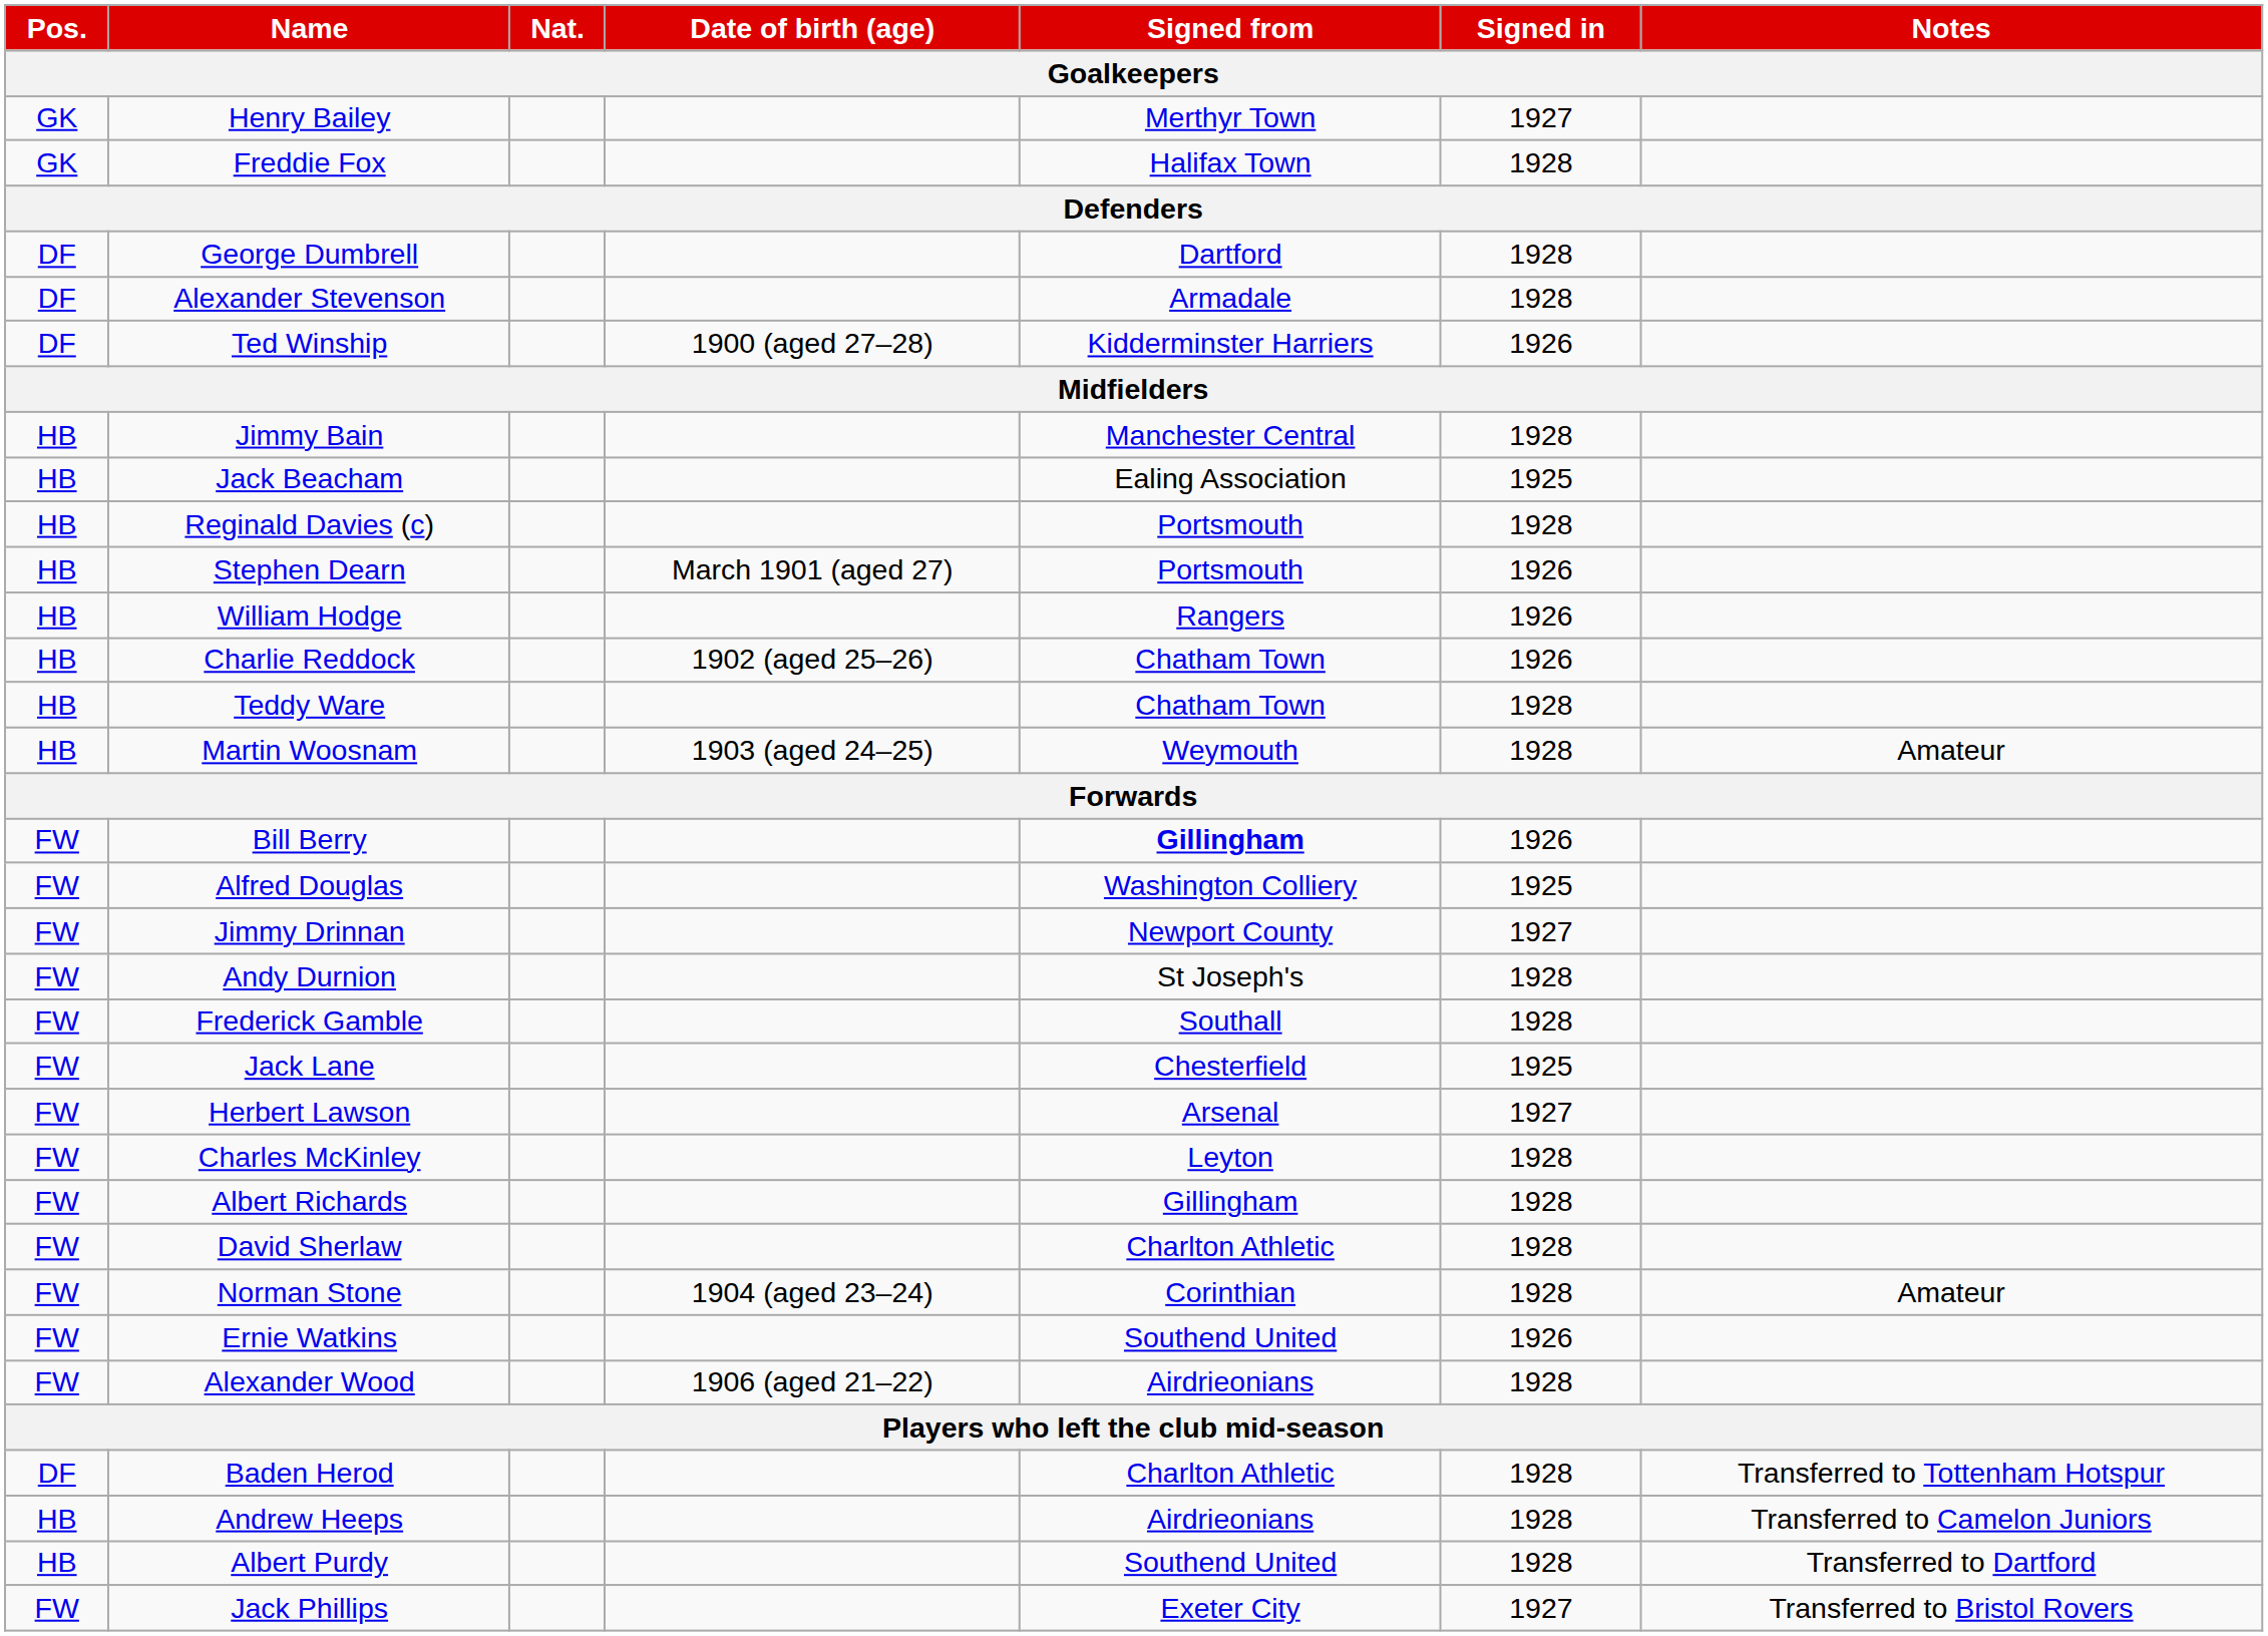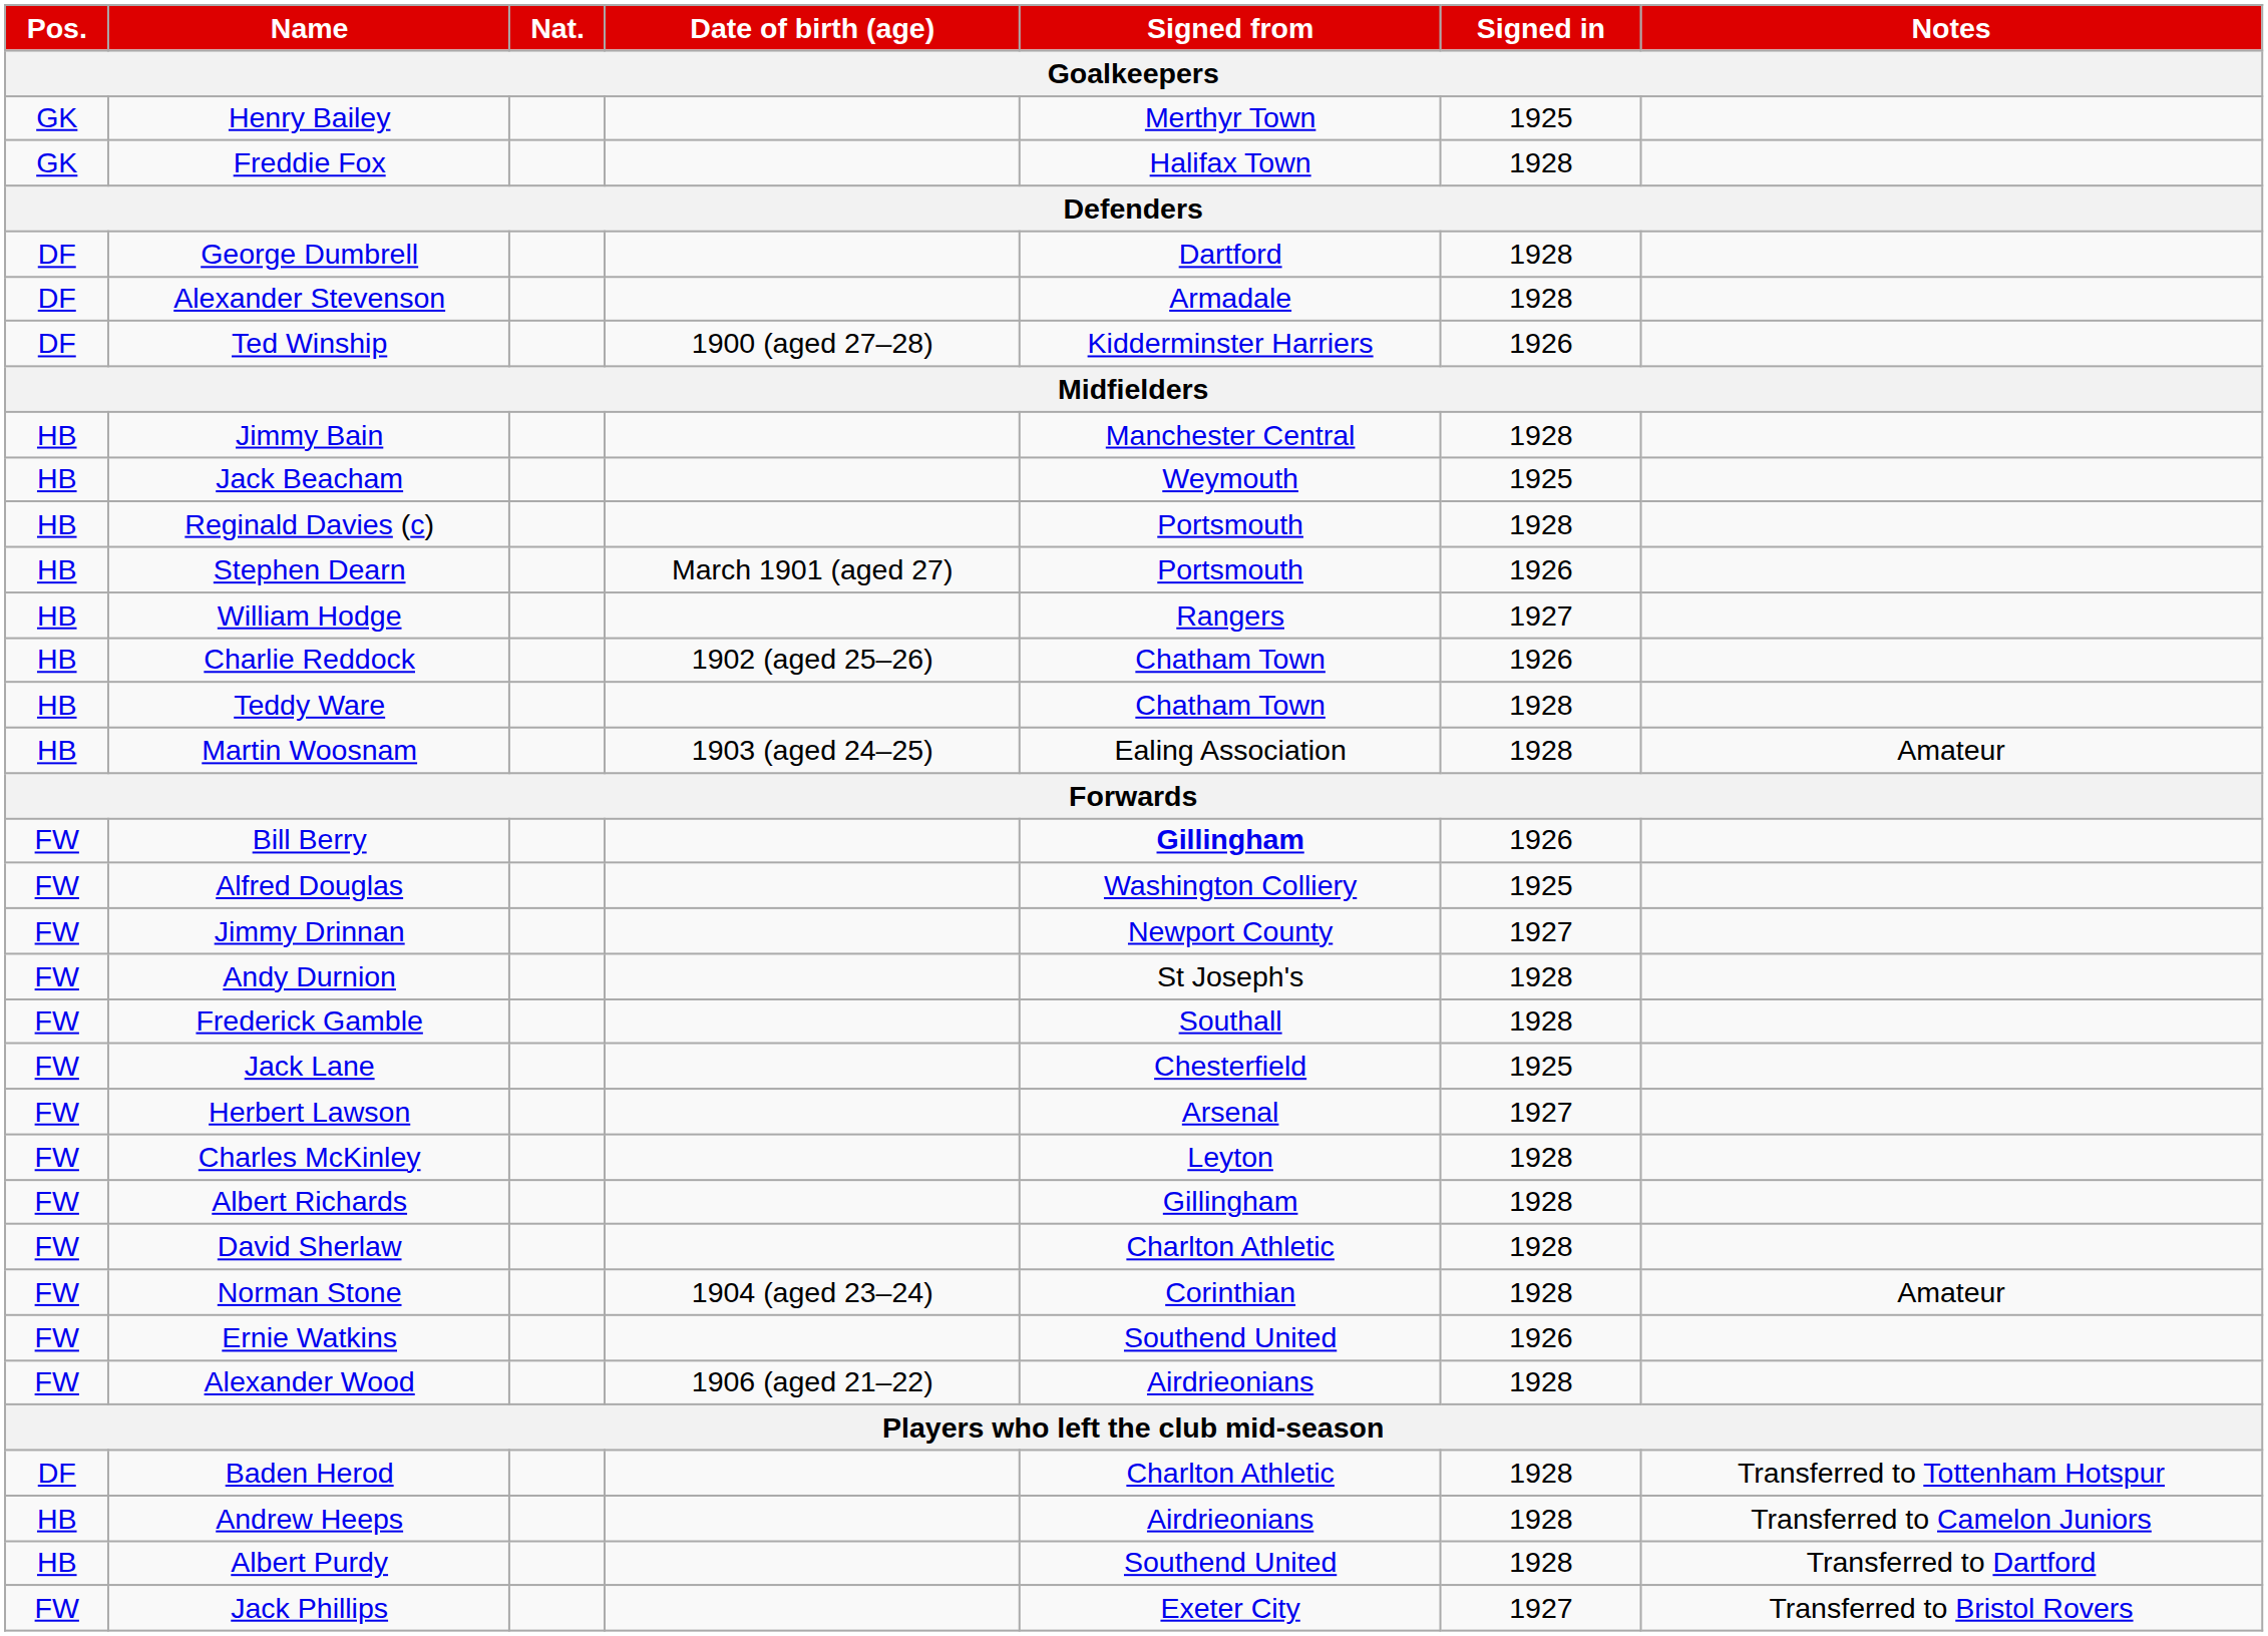Henry Bailey | Signed in: 1927 -> 1925
Jack Beacham | Signed from: Ealing Association -> Weymouth
William Hodge | Signed in: 1926 -> 1927
Martin Woosnam | Signed from: Weymouth -> Ealing Association
